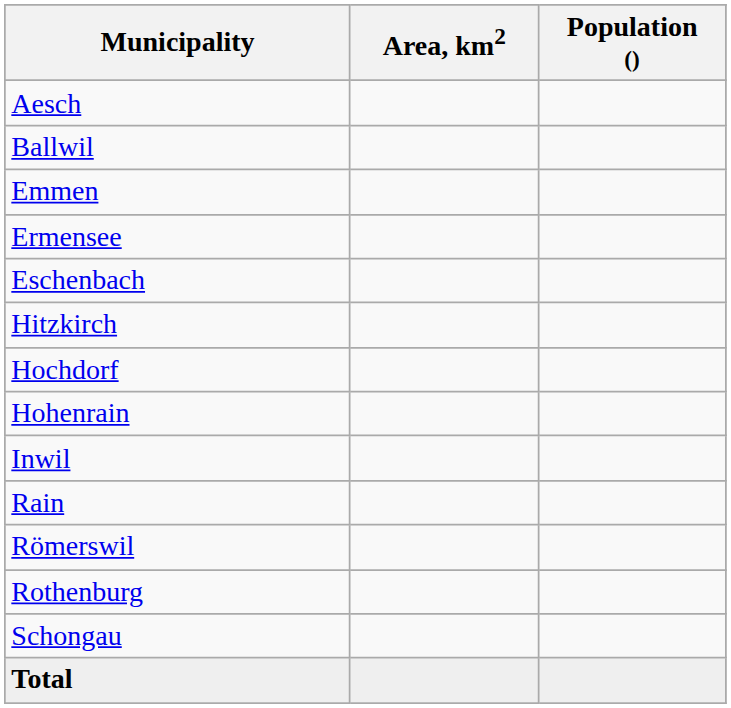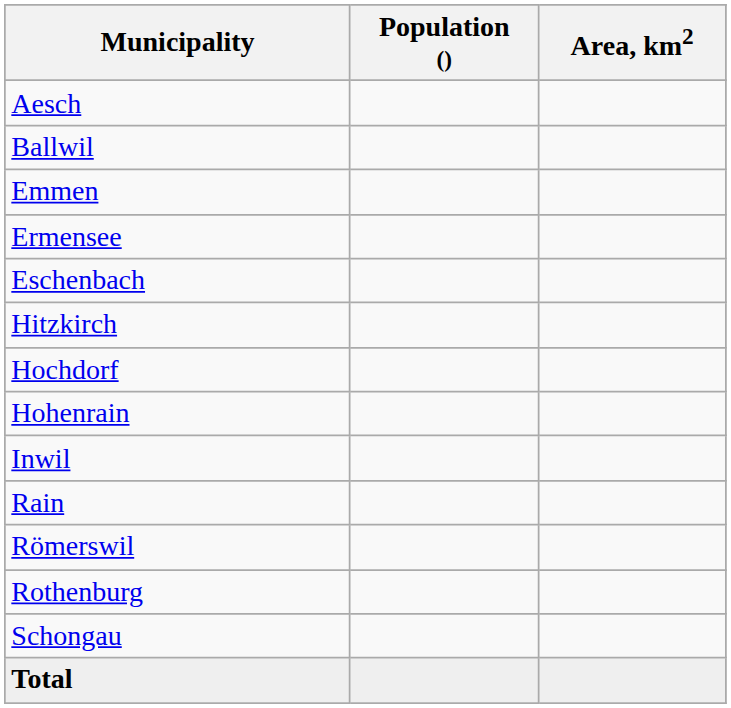columns swapped: Population () <-> Area, km2
